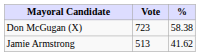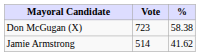Jamie Armstrong | Vote: 513 -> 514
